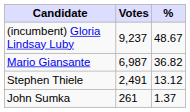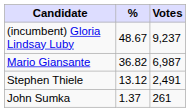columns swapped: Votes <-> %
